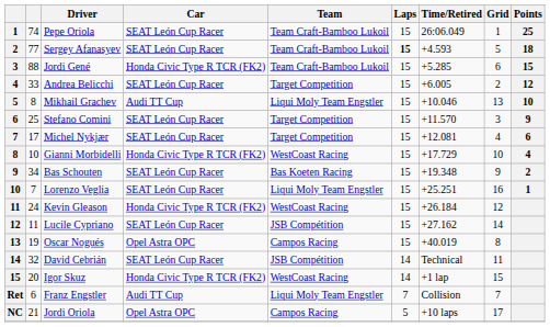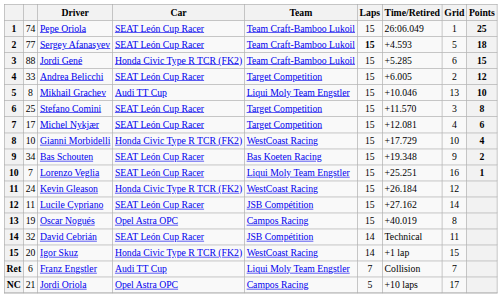Stefano Comini | Points: 9 -> 8
